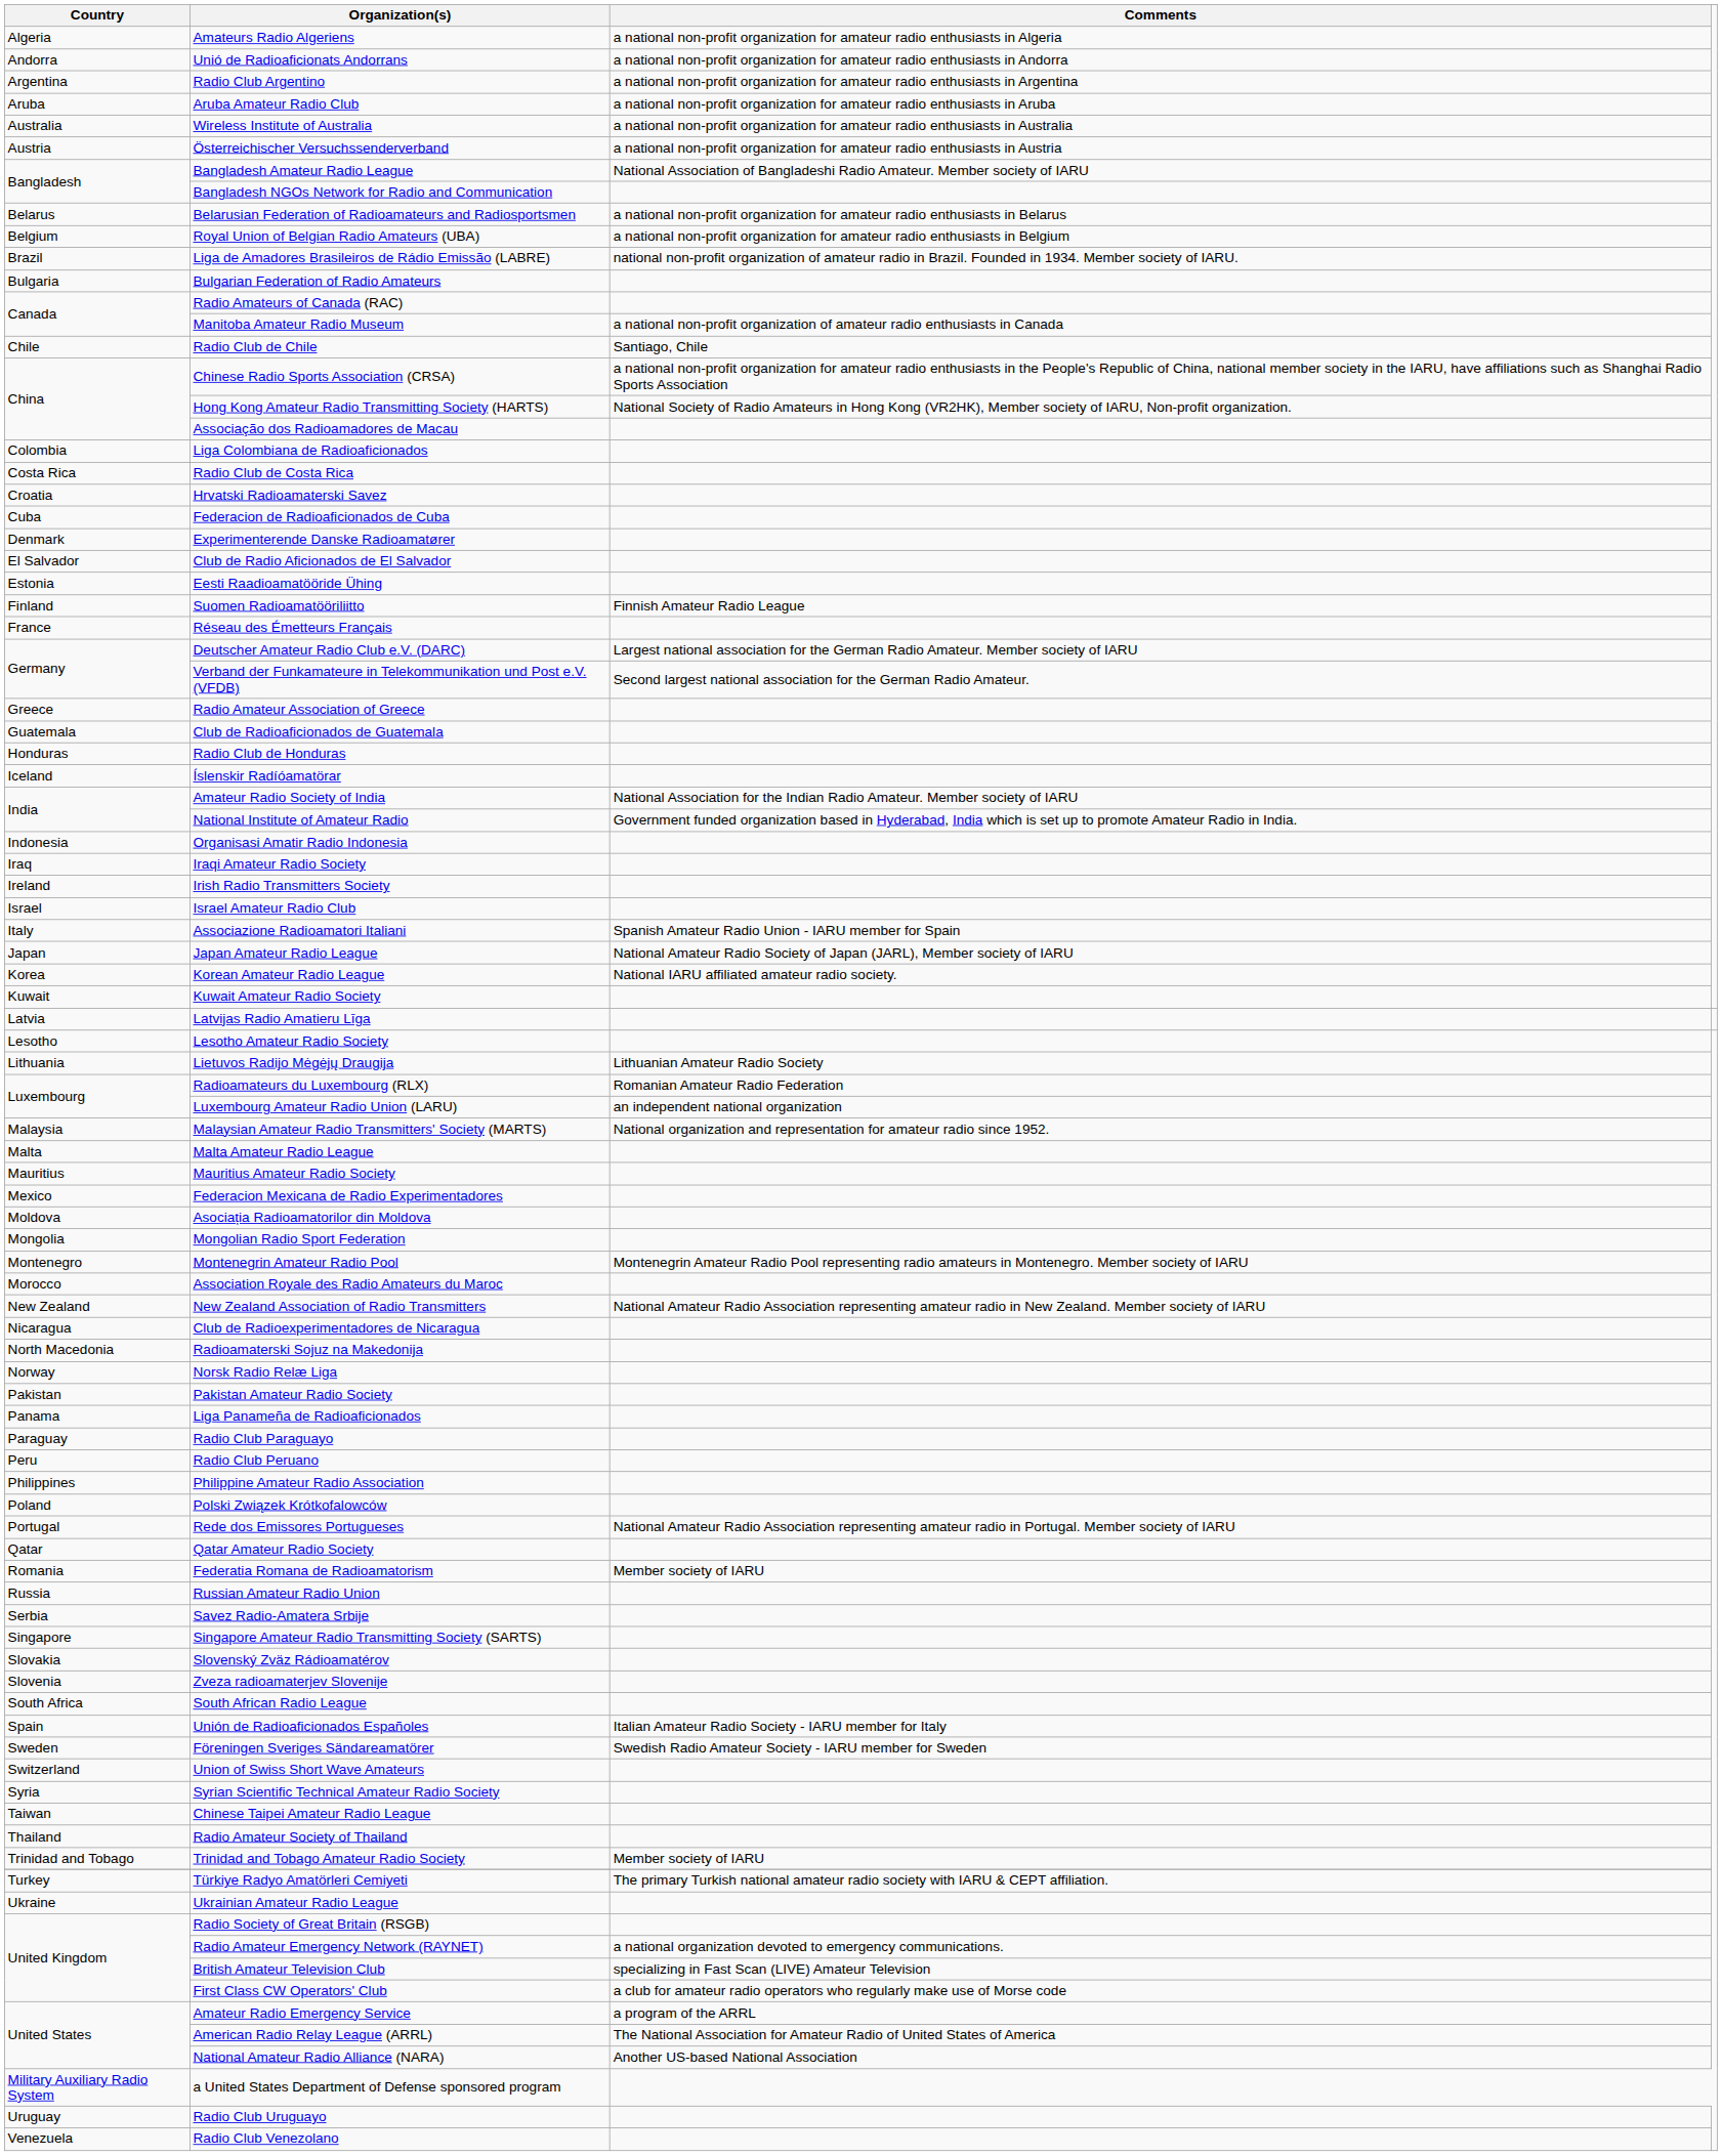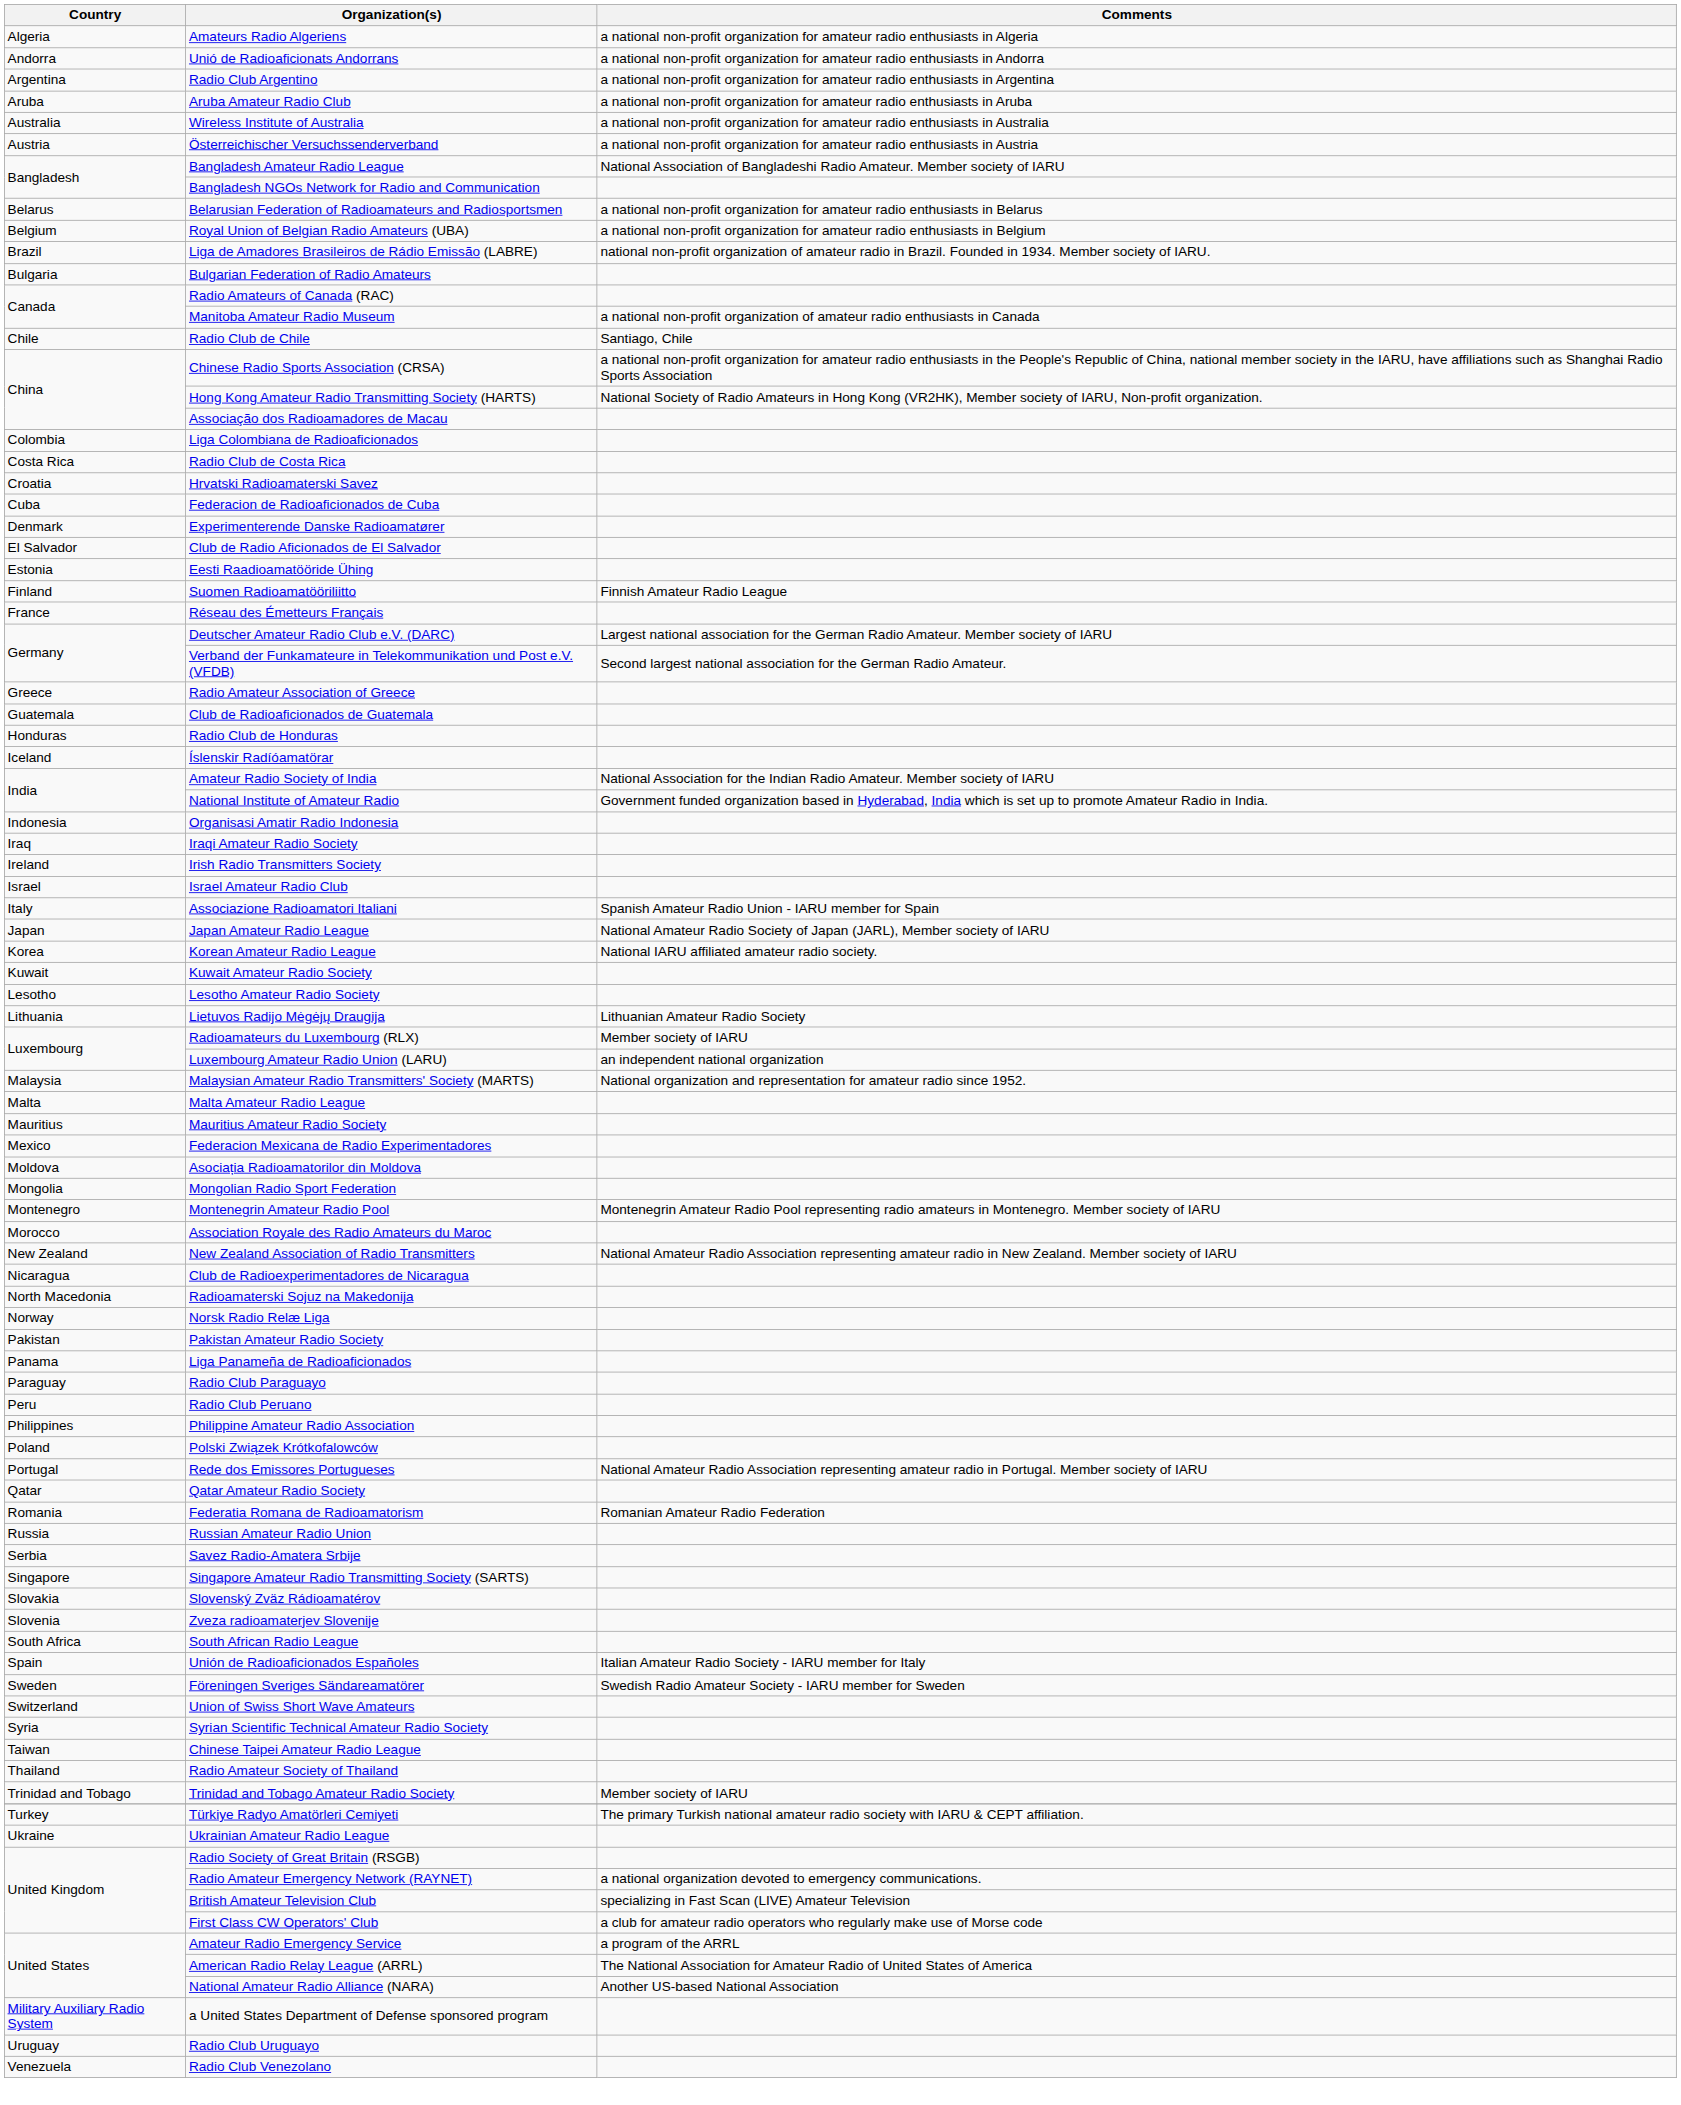- row: Latvia | Latvijas Radio Amatieru Līga
Radioamateurs du Luxembourg (RLX) | Comments: Romanian Amateur Radio Federation -> Member society of IARU
Federatia Romana de Radioamatorism | Comments: Member society of IARU -> Romanian Amateur Radio Federation
